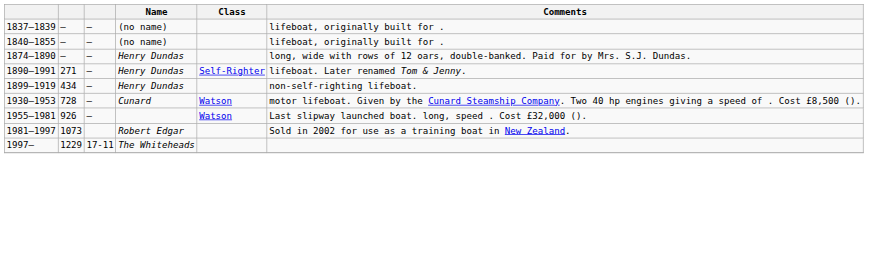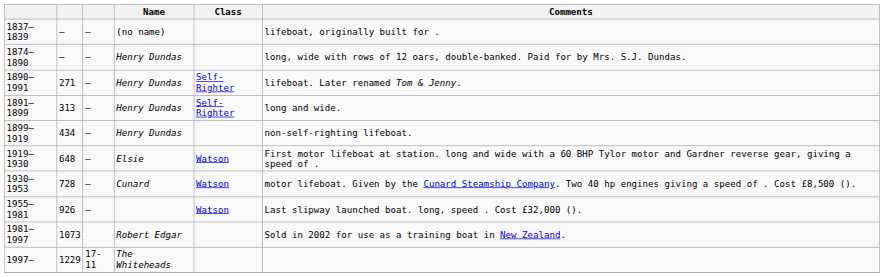- row: 1840–1855 | — | — | (no name) | lifeboat, originally built for .
+ row: 1891–1899 | 313 | — | Henry Dundas | Self-Righter | long and wide.
+ row: 1919–1930 | 648 | — | Elsie | Watson | First motor lifeboat at station. long and wide with a 60 BHP Tylor motor and Gardner reverse gear, giving a speed of .
